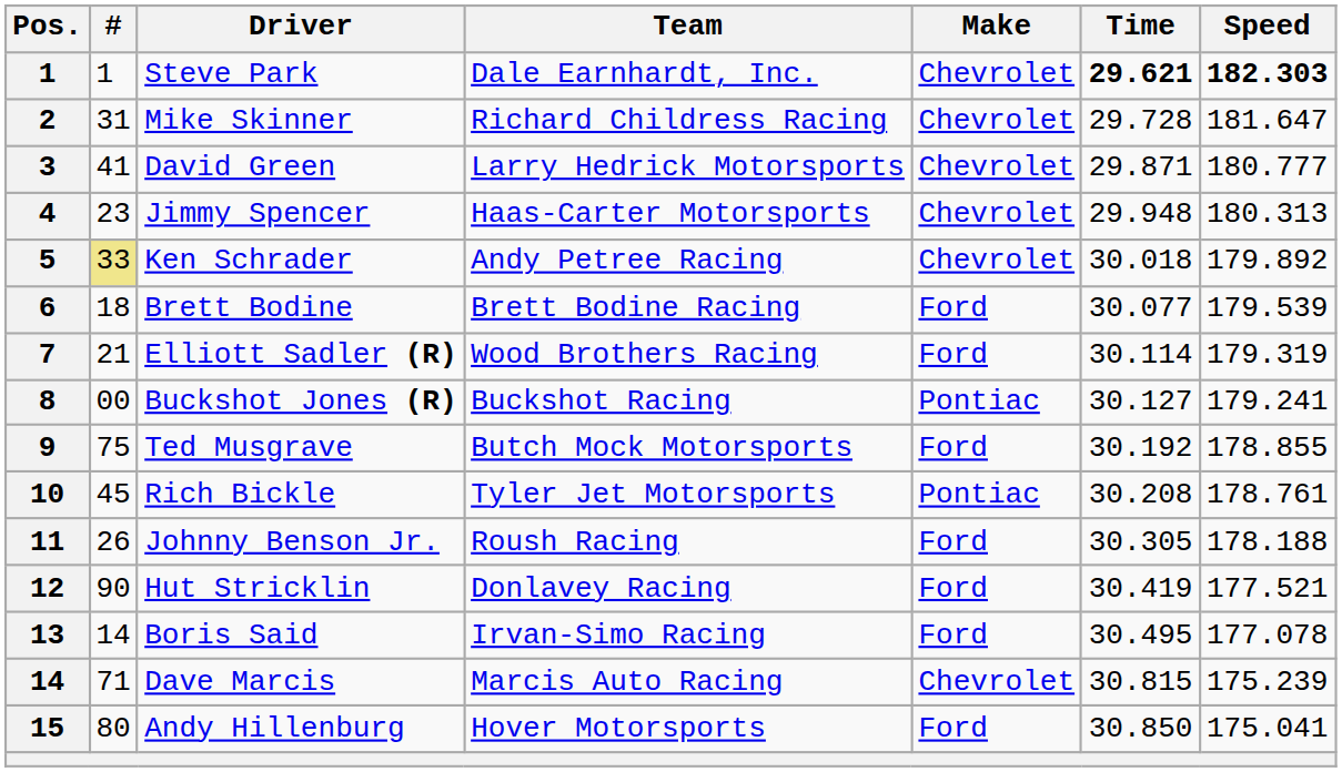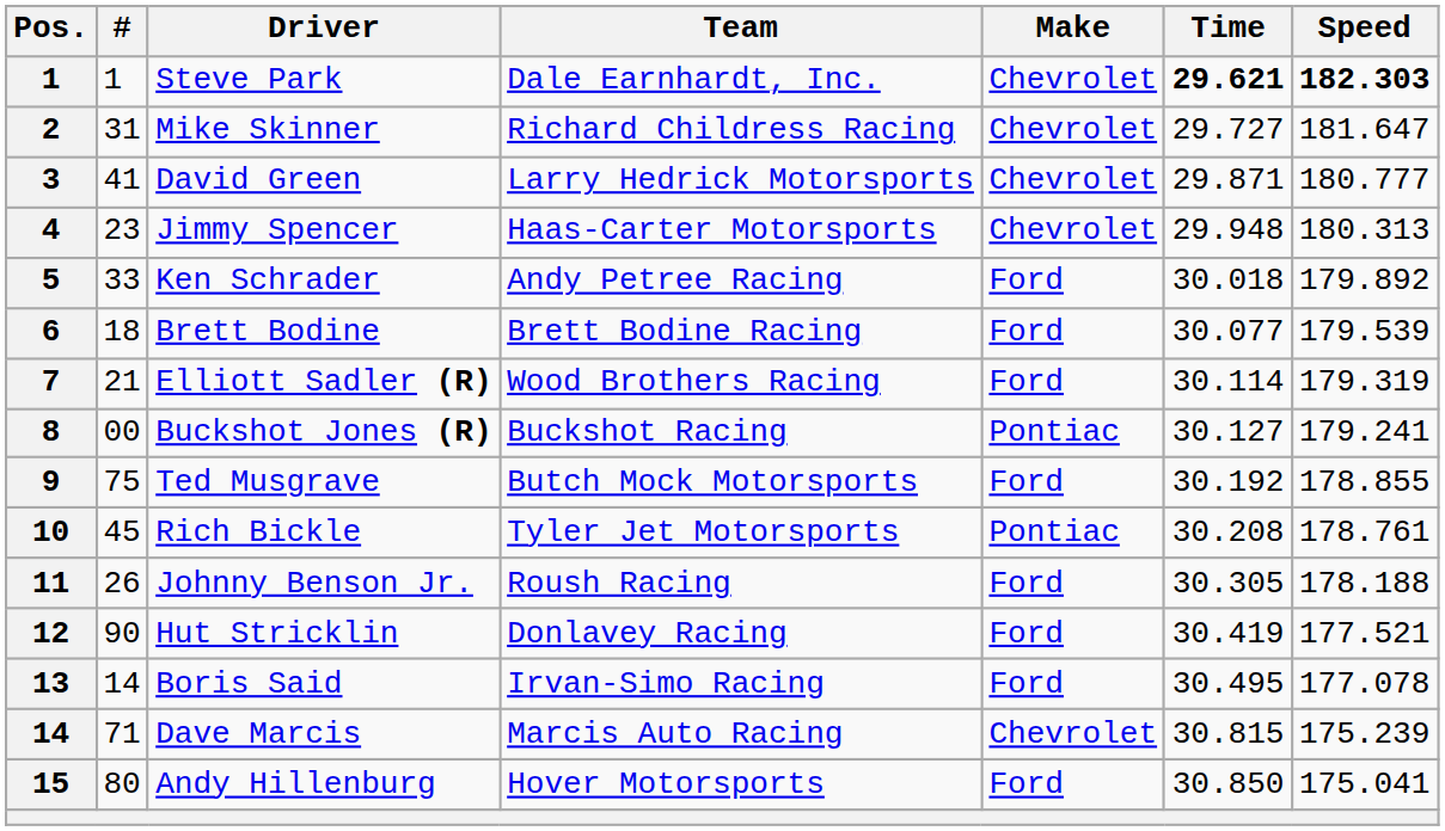Mike Skinner | Time: 29.728 -> 29.727
Ken Schrader | #: khaki background -> no background
Ken Schrader | Make: Chevrolet -> Ford
